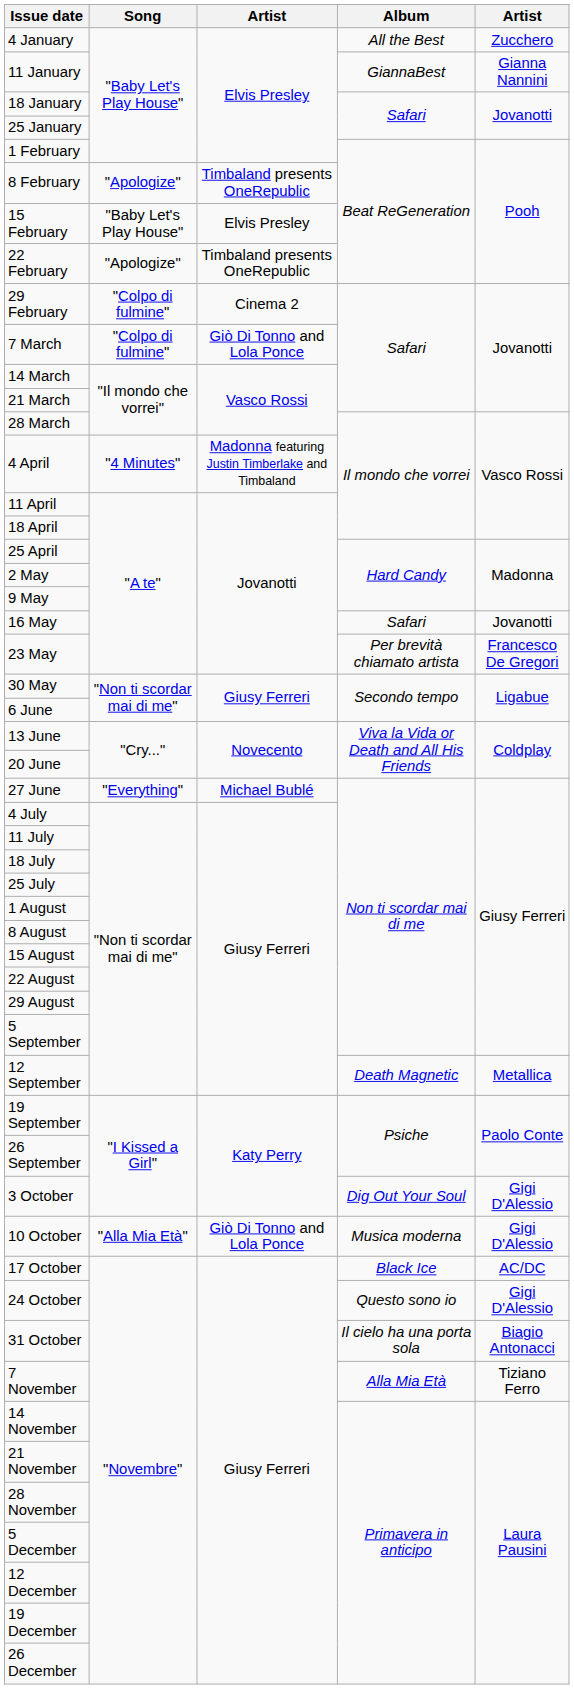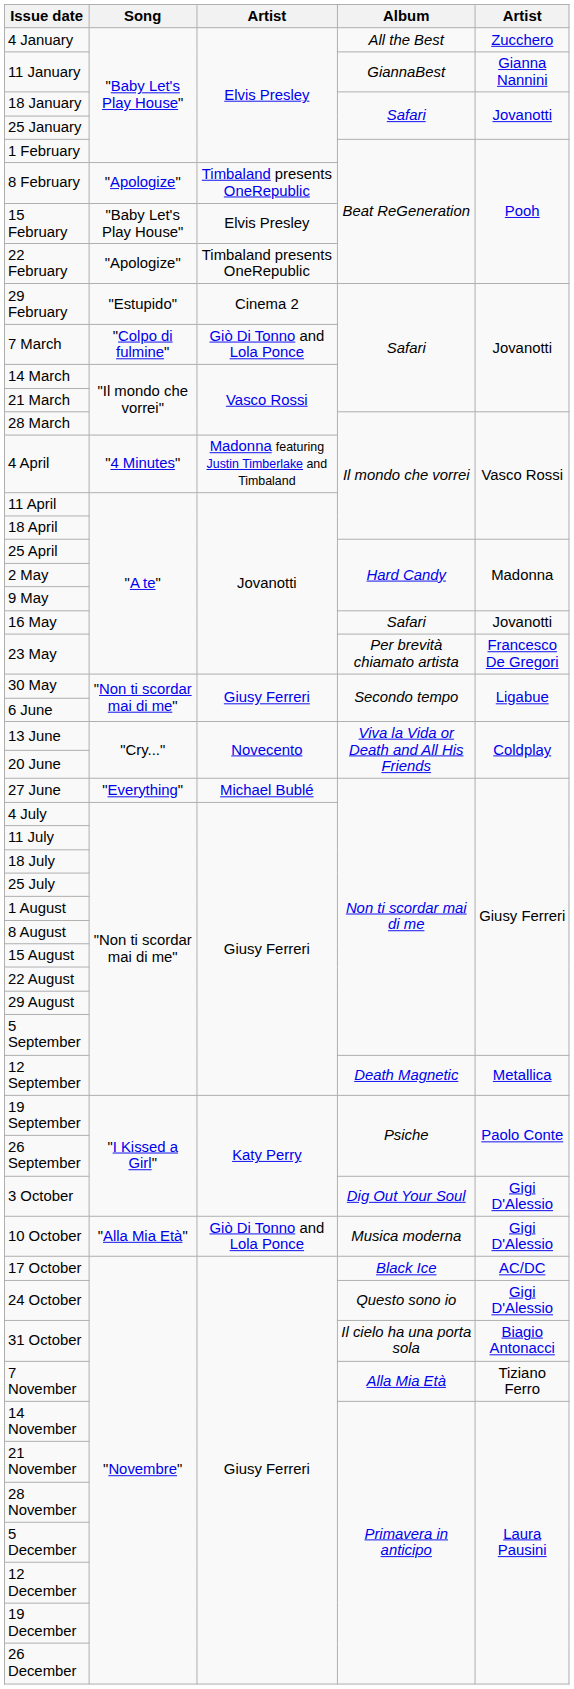29 February | Song: "Colpo di fulmine" -> "Estupido"
